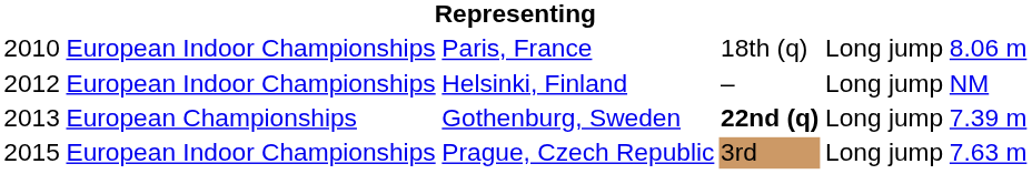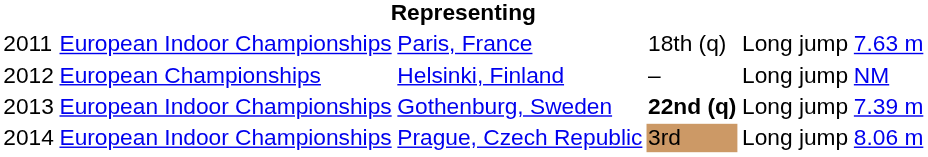Paris, France | column 1: 2010 -> 2011
Paris, France | column 6: 8.06 m -> 7.63 m
Helsinki, Finland | column 2: European Indoor Championships -> European Championships
Gothenburg, Sweden | column 2: European Championships -> European Indoor Championships
Prague, Czech Republic | column 1: 2015 -> 2014
Prague, Czech Republic | column 6: 7.63 m -> 8.06 m
